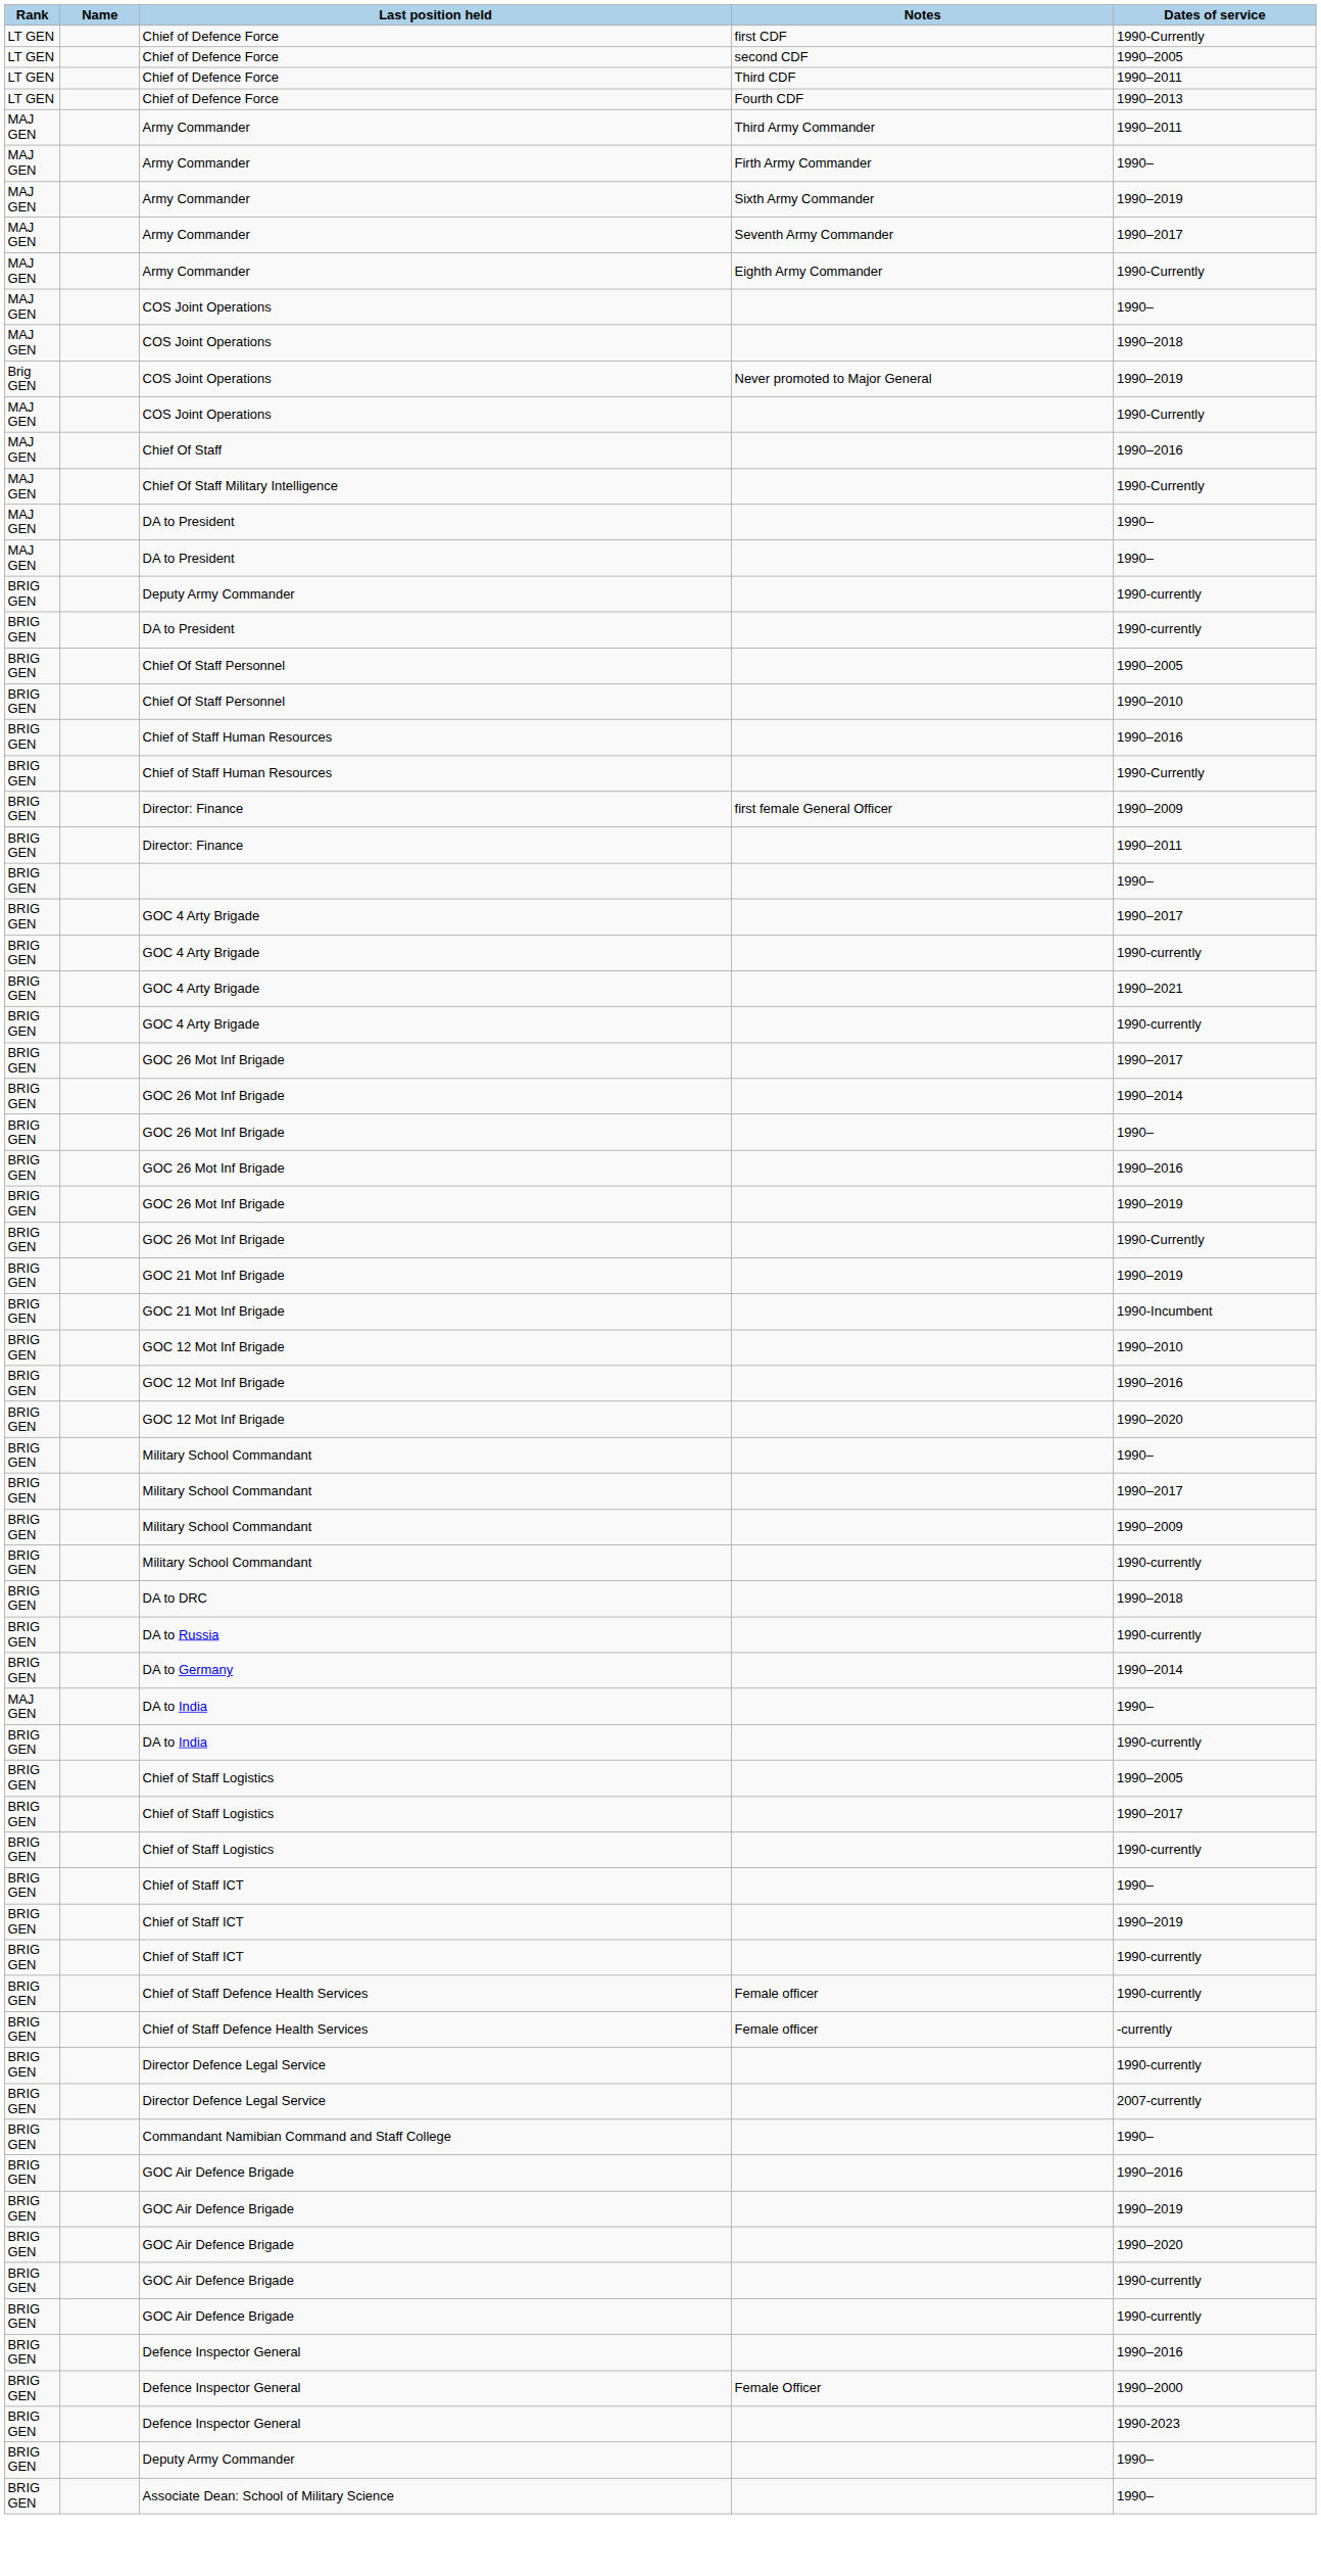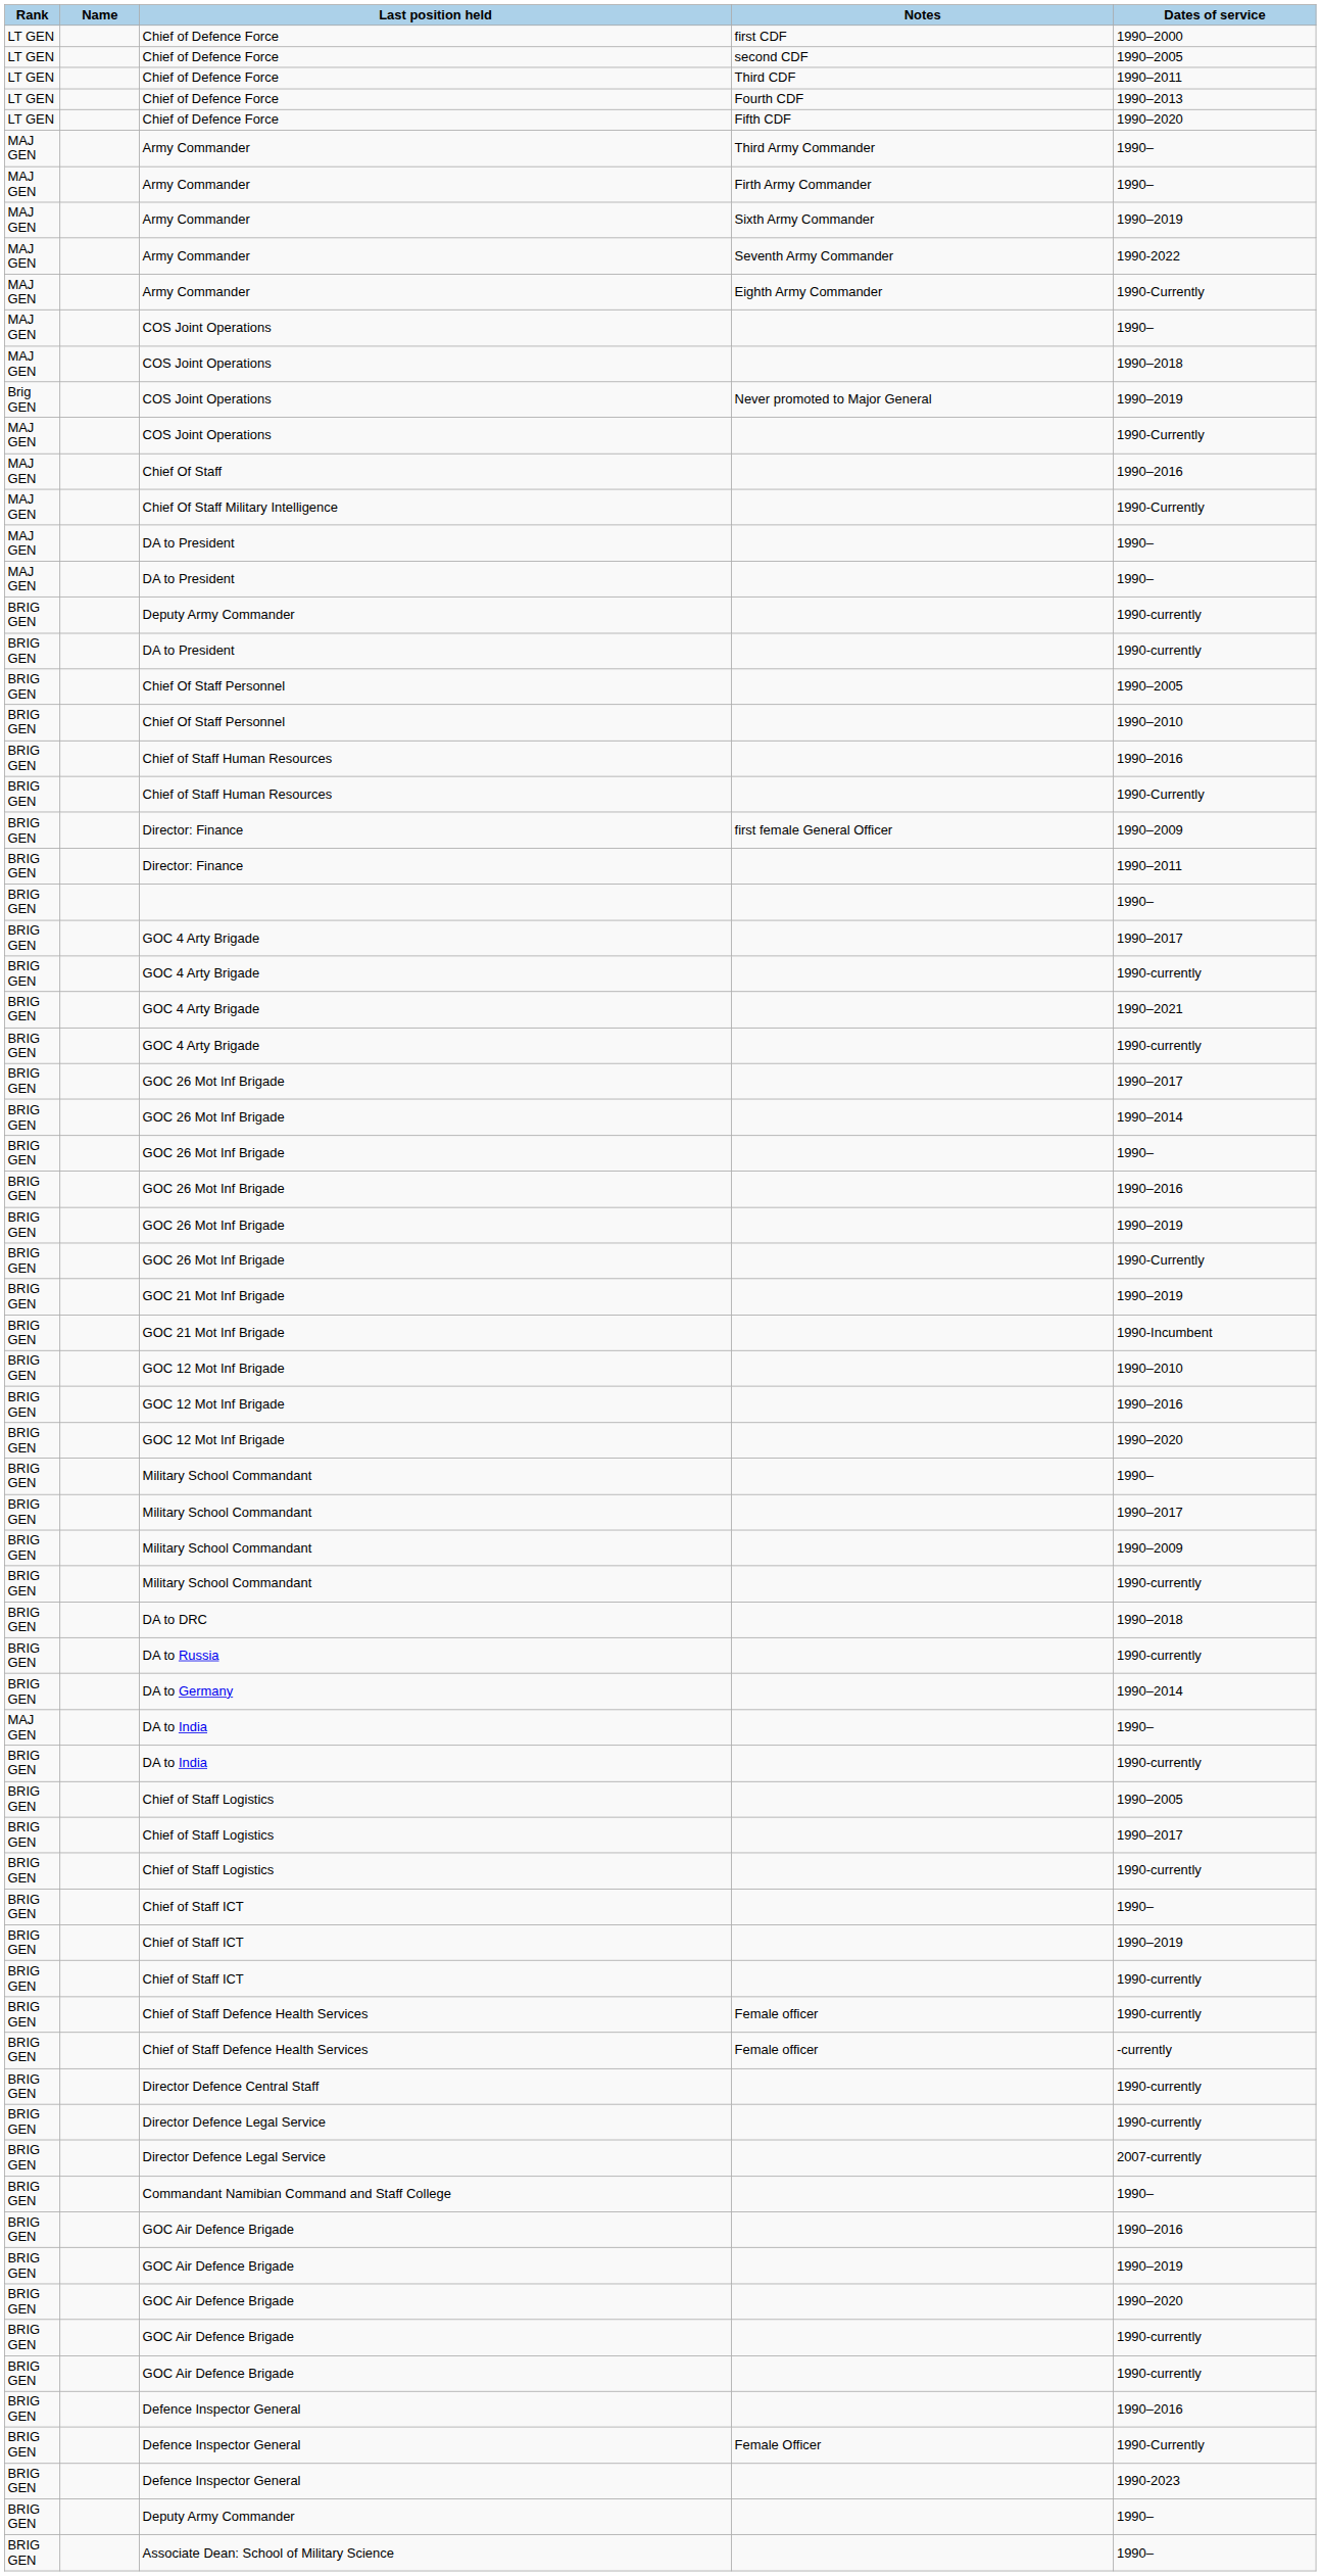Chief of Defence Force / first CDF | Dates of service: 1990-Currently -> 1990–2000
+ row: LT GEN | Chief of Defence Force | Fifth CDF | 1990–2020
Army Commander / Third Army Commander | Dates of service: 1990–2011 -> 1990–
Army Commander / Seventh Army Commander | Dates of service: 1990–2017 -> 1990-2022
+ row: BRIG GEN | Director Defence Central Staff | 1990-currently
Defence Inspector General / Female Officer | Dates of service: 1990–2000 -> 1990-Currently
